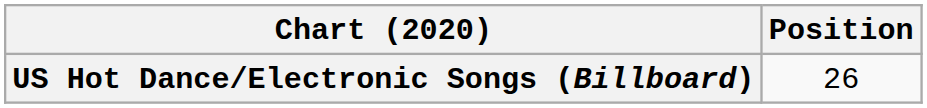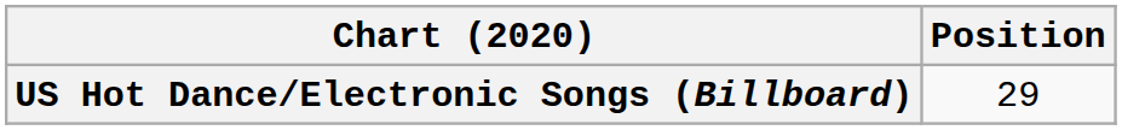US Hot Dance/Electronic Songs (Billboard) | Position: 26 -> 29
